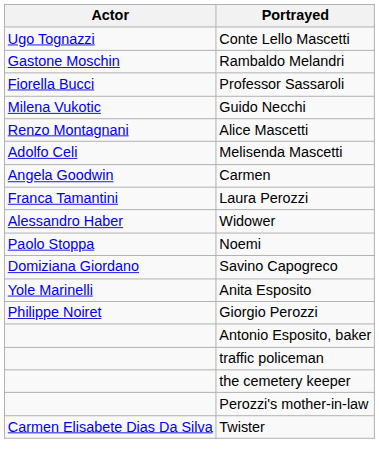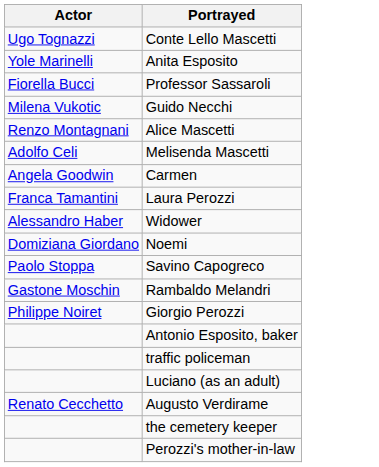rows swapped: Rambaldo Melandri <-> Anita Esposito
Noemi | Actor: Paolo Stoppa -> Domiziana Giordano
Savino Capogreco | Actor: Domiziana Giordano -> Paolo Stoppa
+ row: Luciano (as an adult)
+ row: Renato Cecchetto | Augusto Verdirame
- row: Carmen Elisabete Dias Da Silva | Twister
